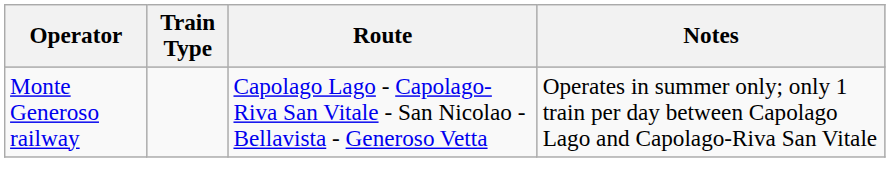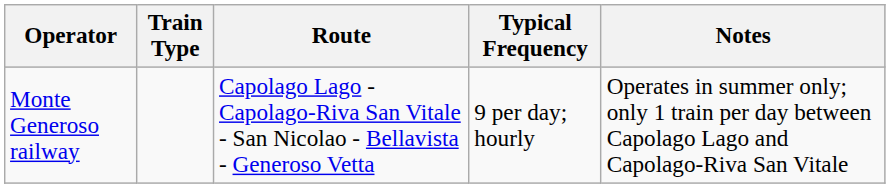+ column: Typical Frequency | 9 per day; hourly
